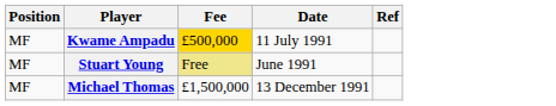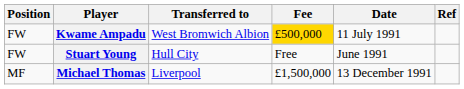+ column: Transferred to | West Bromwich Albion | Hull City | Liverpool
Kwame Ampadu | Position: MF -> FW
Stuart Young | Position: MF -> FW
Stuart Young | Fee: khaki background -> no background
